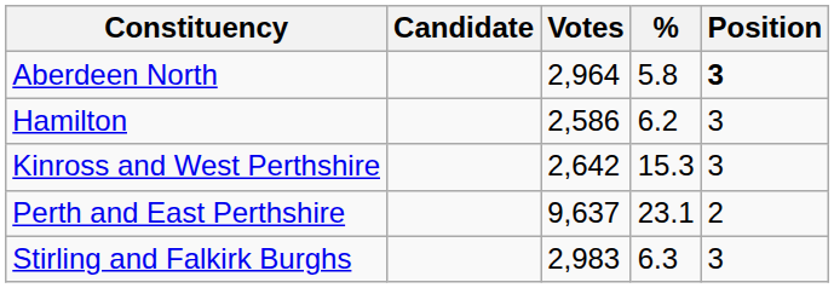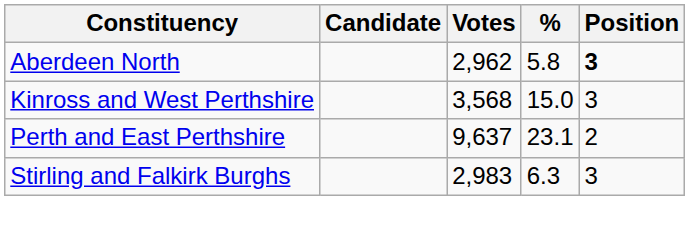Aberdeen North | Votes: 2,964 -> 2,962
- row: Hamilton | 2,586 | 6.2 | 3
Kinross and West Perthshire | Votes: 2,642 -> 3,568
Kinross and West Perthshire | %: 15.3 -> 15.0
